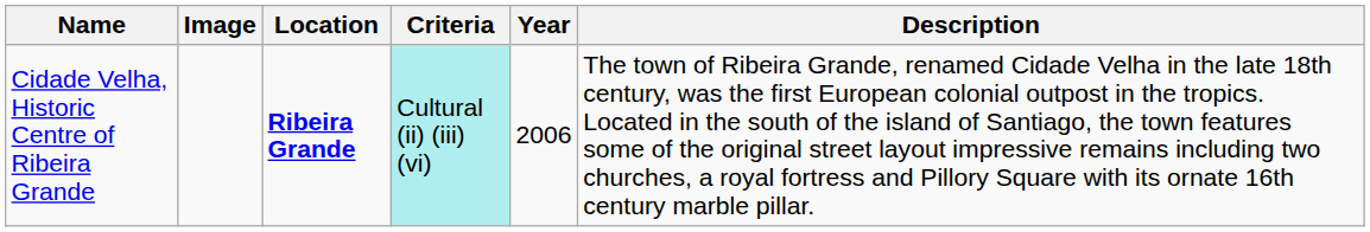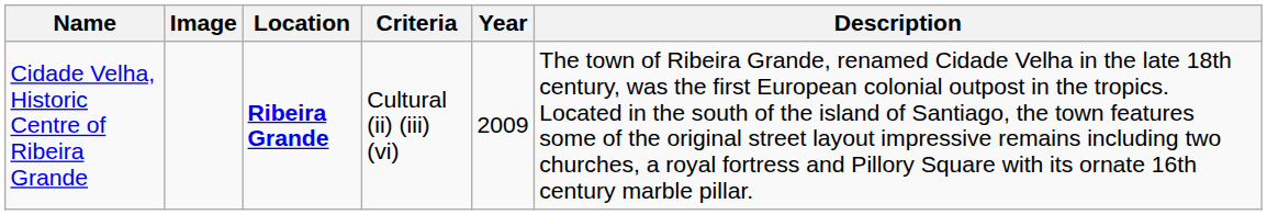Cidade Velha, Historic Centre of Ribeira Grande | Criteria: paleturquoise background -> no background
Cidade Velha, Historic Centre of Ribeira Grande | Year: 2006 -> 2009
